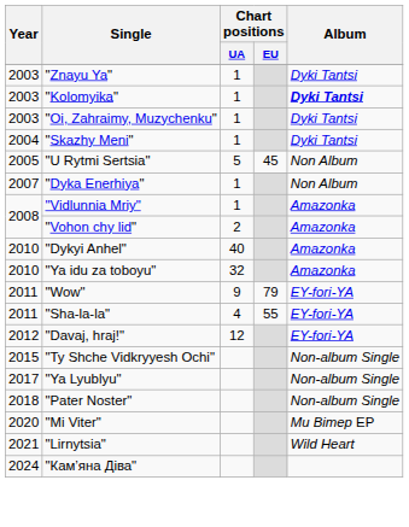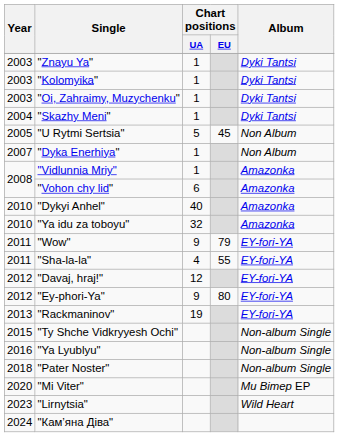"Kolomyika" | Album: bold -> normal
"Vohon chy lid" | Chart positions / UA: 2 -> 6
+ row: 2012 | "Ey-phori-Ya" | 9 | 80 | EY-fori-YA
+ row: 2013 | "Rackmaninov" | 19 | EY-fori-YA
"Ya Lyublyu" | Year: 2017 -> 2016
"Lirnytsia" | Year: 2021 -> 2023
